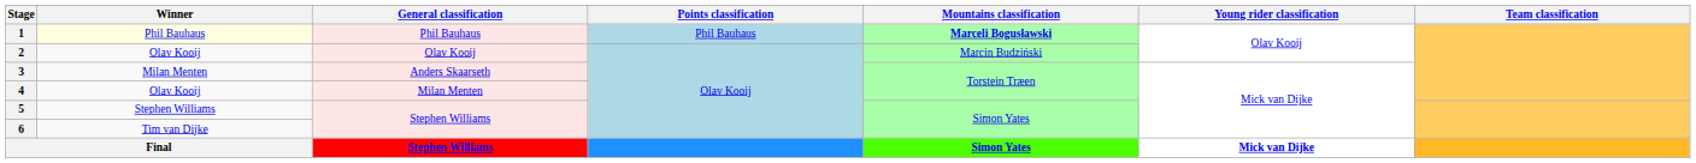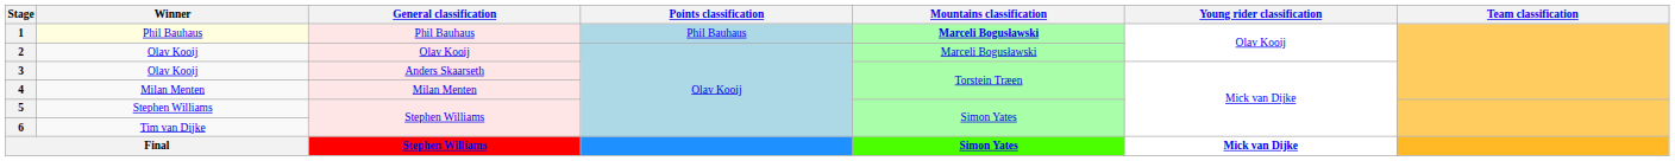2 | Mountains classification: Marcin Budziński -> Marceli Bogusławski
3 | Winner: Milan Menten -> Olav Kooij
4 | Winner: Olav Kooij -> Milan Menten
